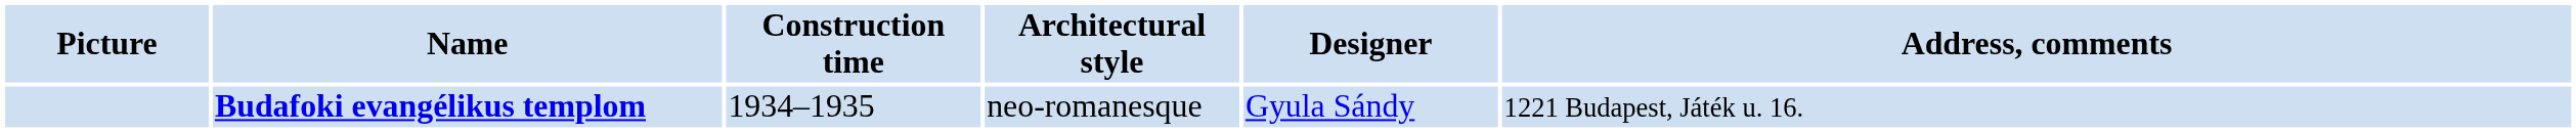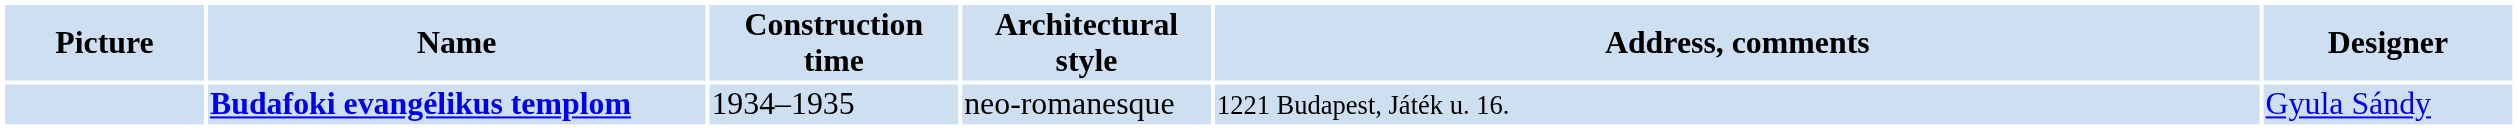columns swapped: Designer <-> Address, comments
